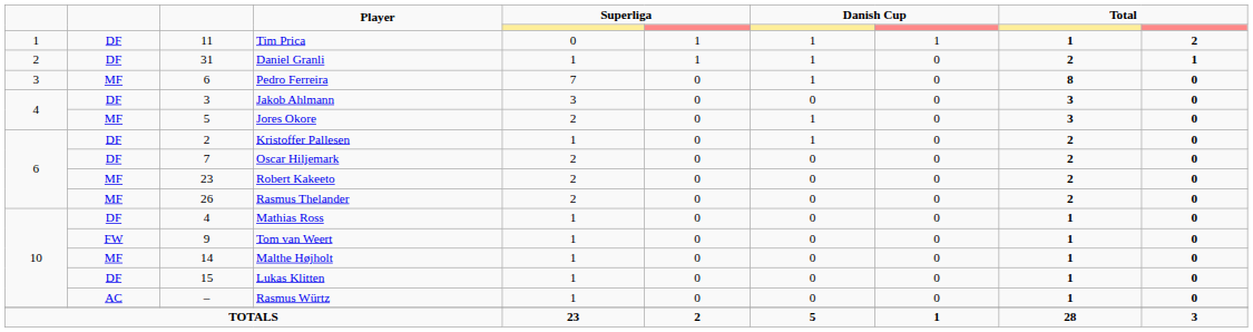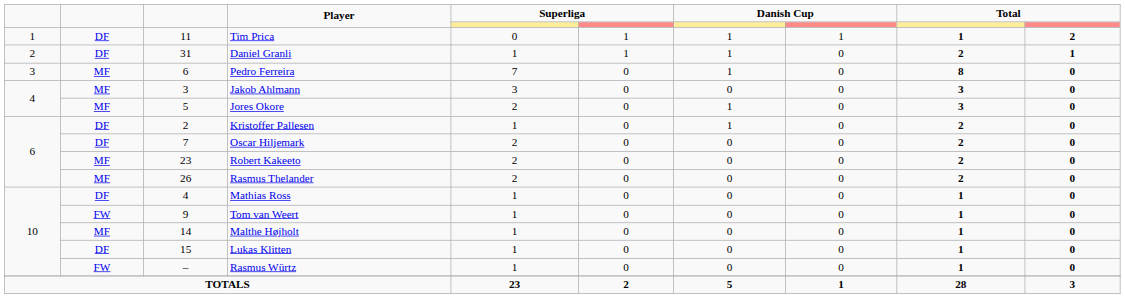Jakob Ahlmann | column 2: DF -> MF
Rasmus Würtz | column 2: AC -> FW
